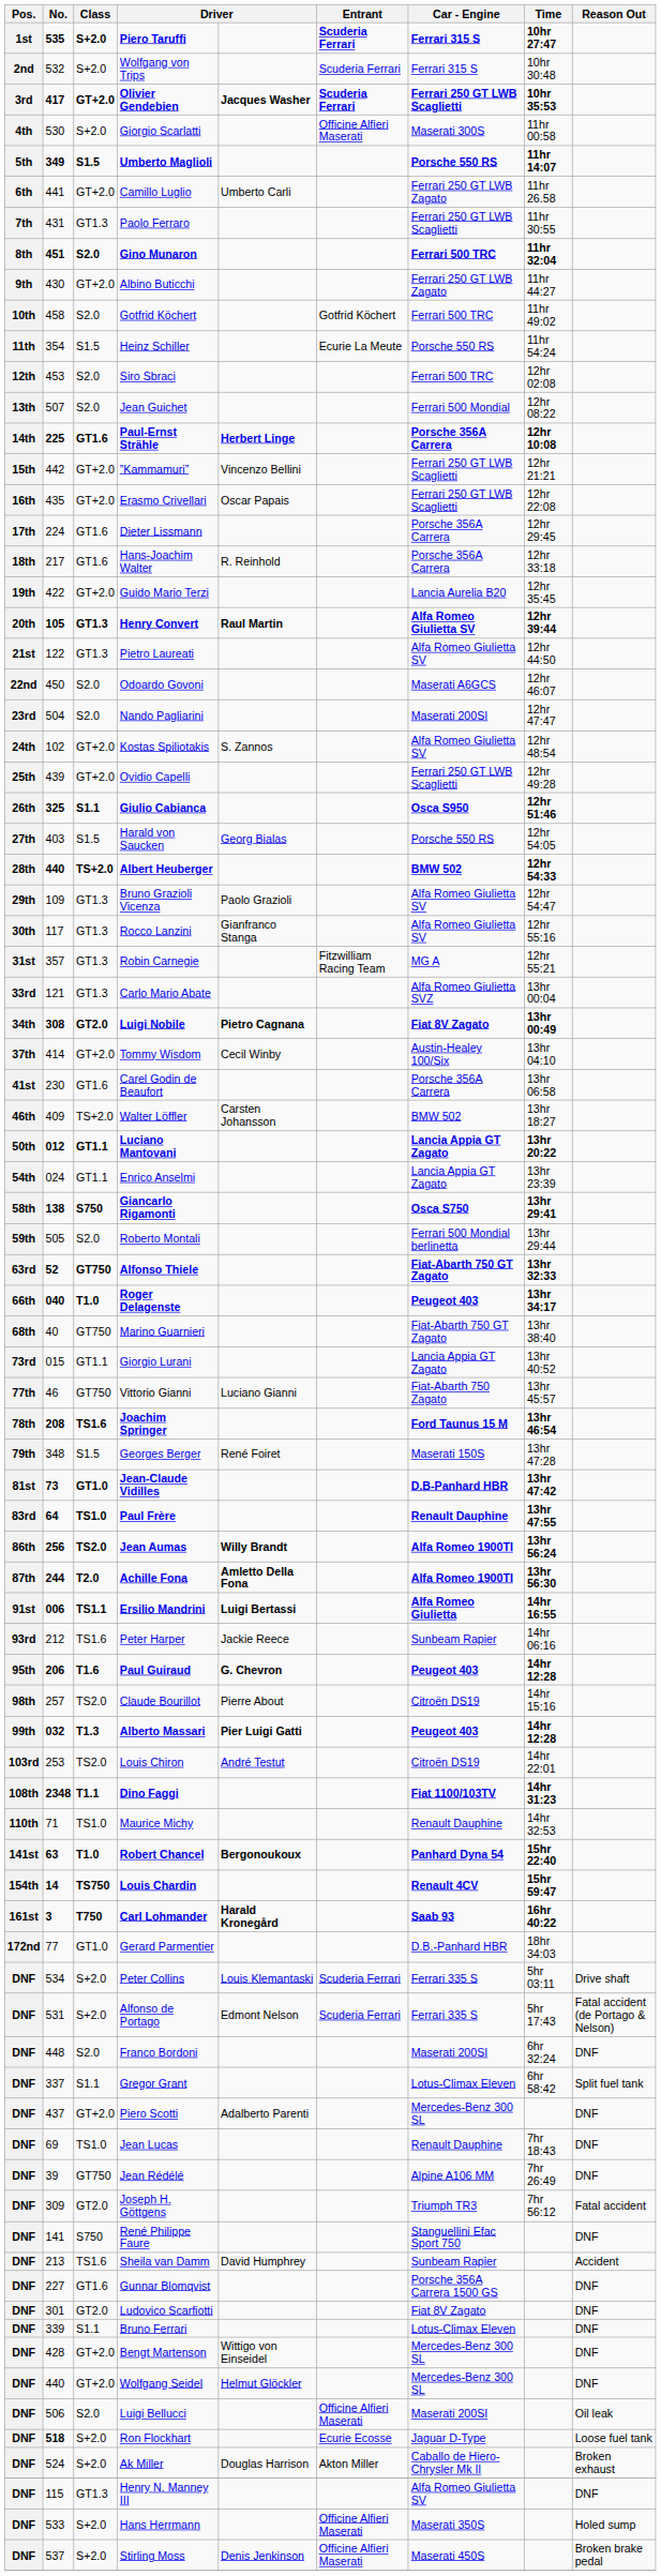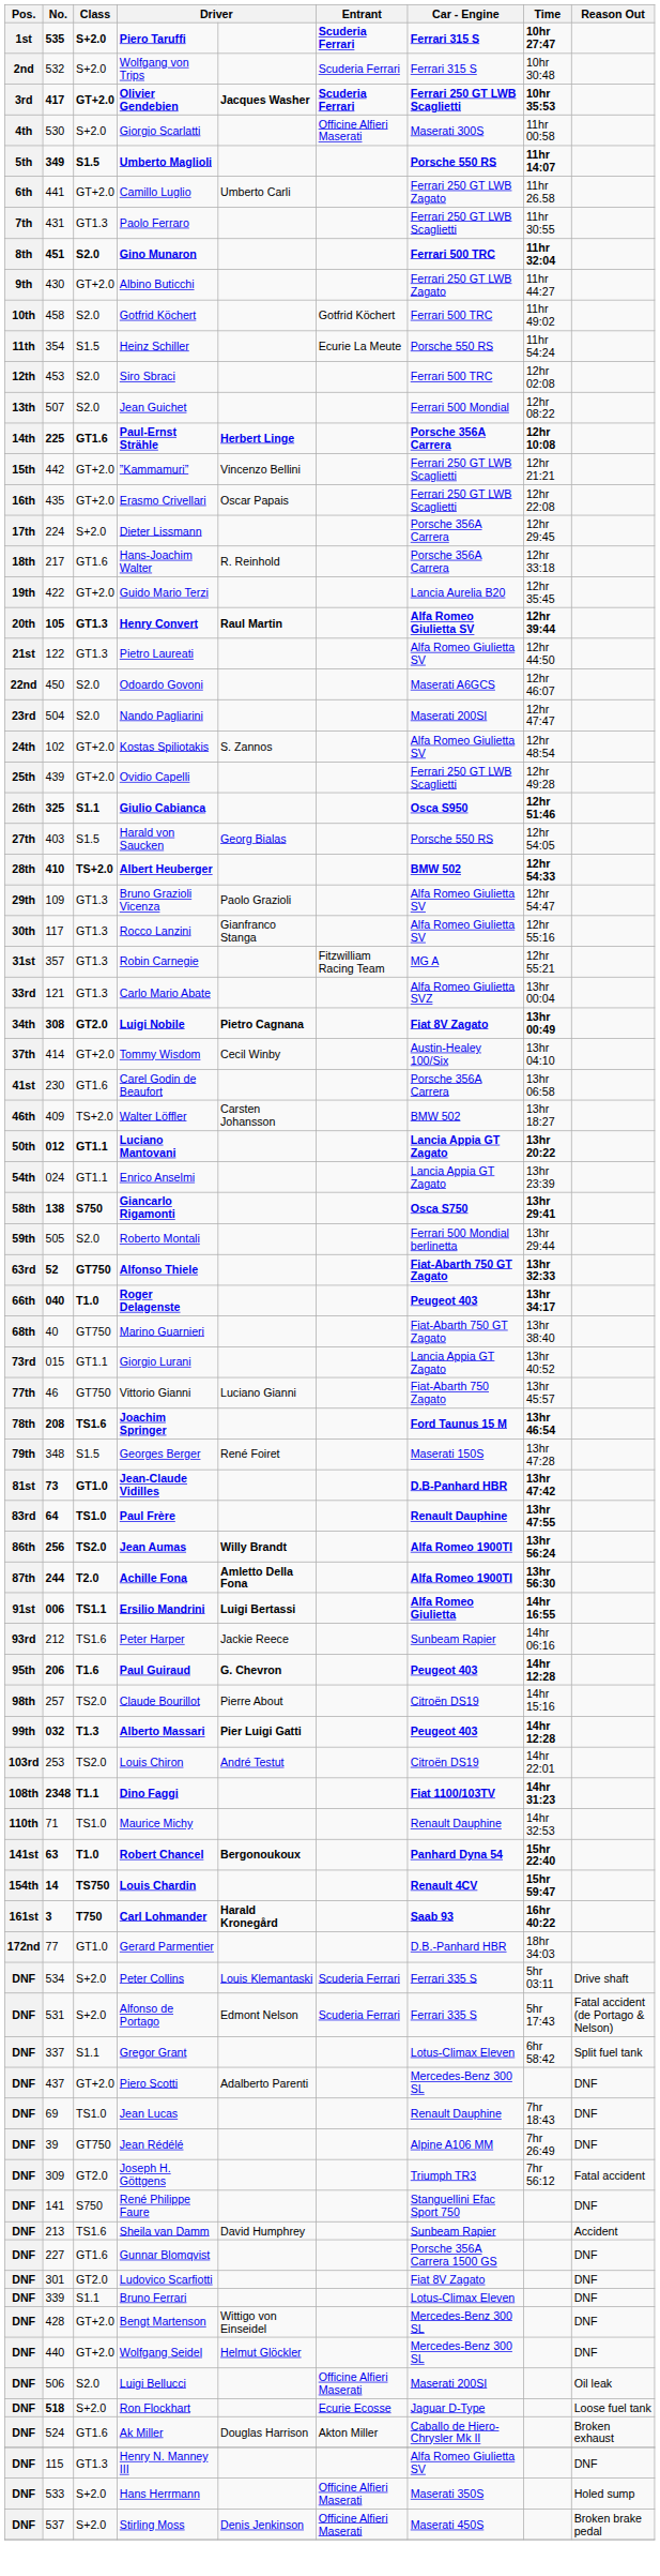Dieter Lissmann | Class: GT1.6 -> S+2.0
Albert Heuberger | No.: 440 -> 410
- row: DNF | 448 | S2.0 | Franco Bordoni | Maserati 200SI | 6hr 32:24 | DNF
Ak Miller | Class: S+2.0 -> GT1.6
